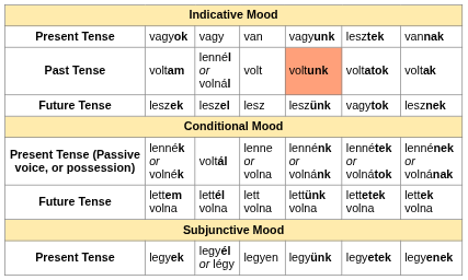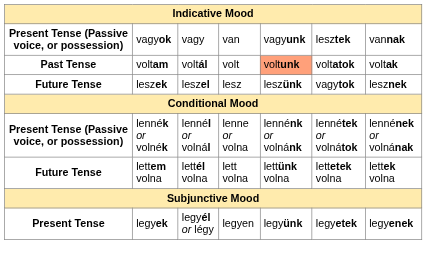vagyok | column 1: Present Tense -> Present Tense (Passive voice, or possession)
voltam | column 3: lennél or volnál -> voltál
lennék or volnék | column 3: voltál -> lennél or volnál
